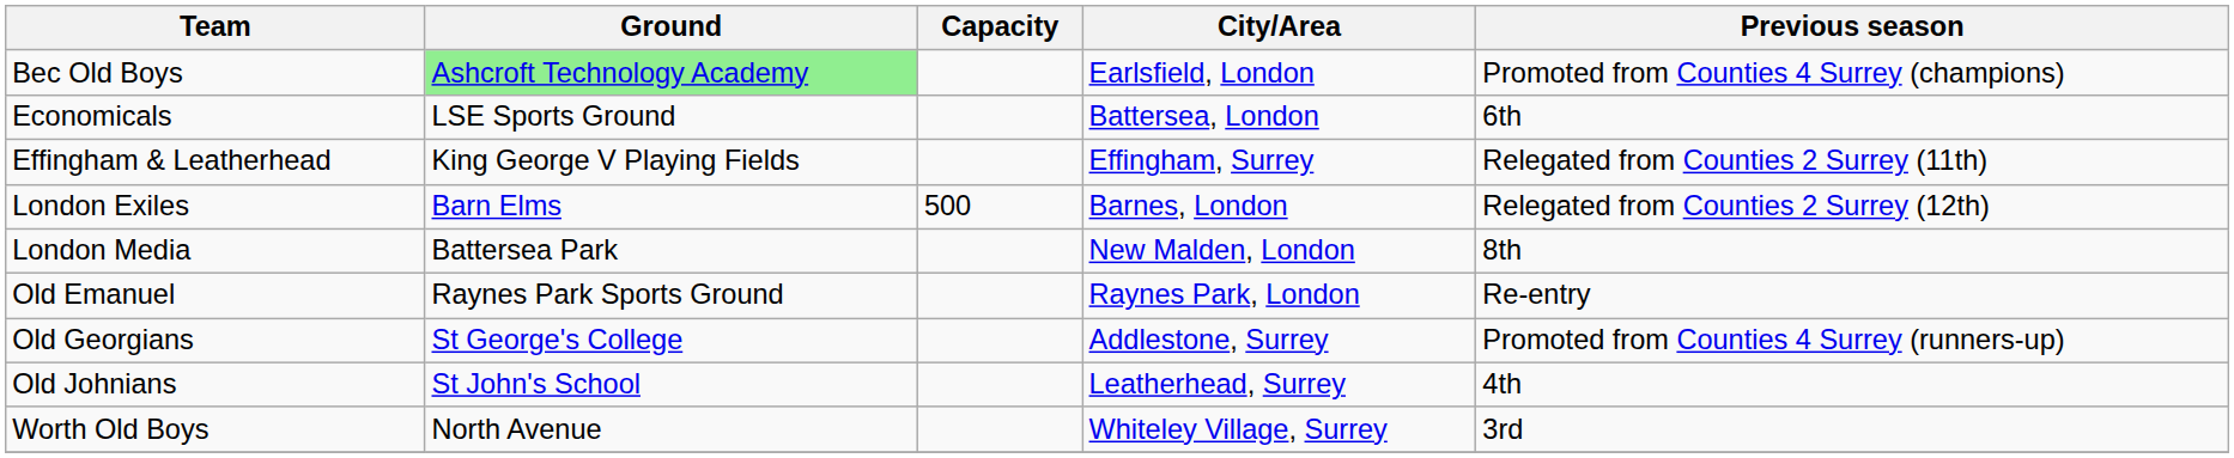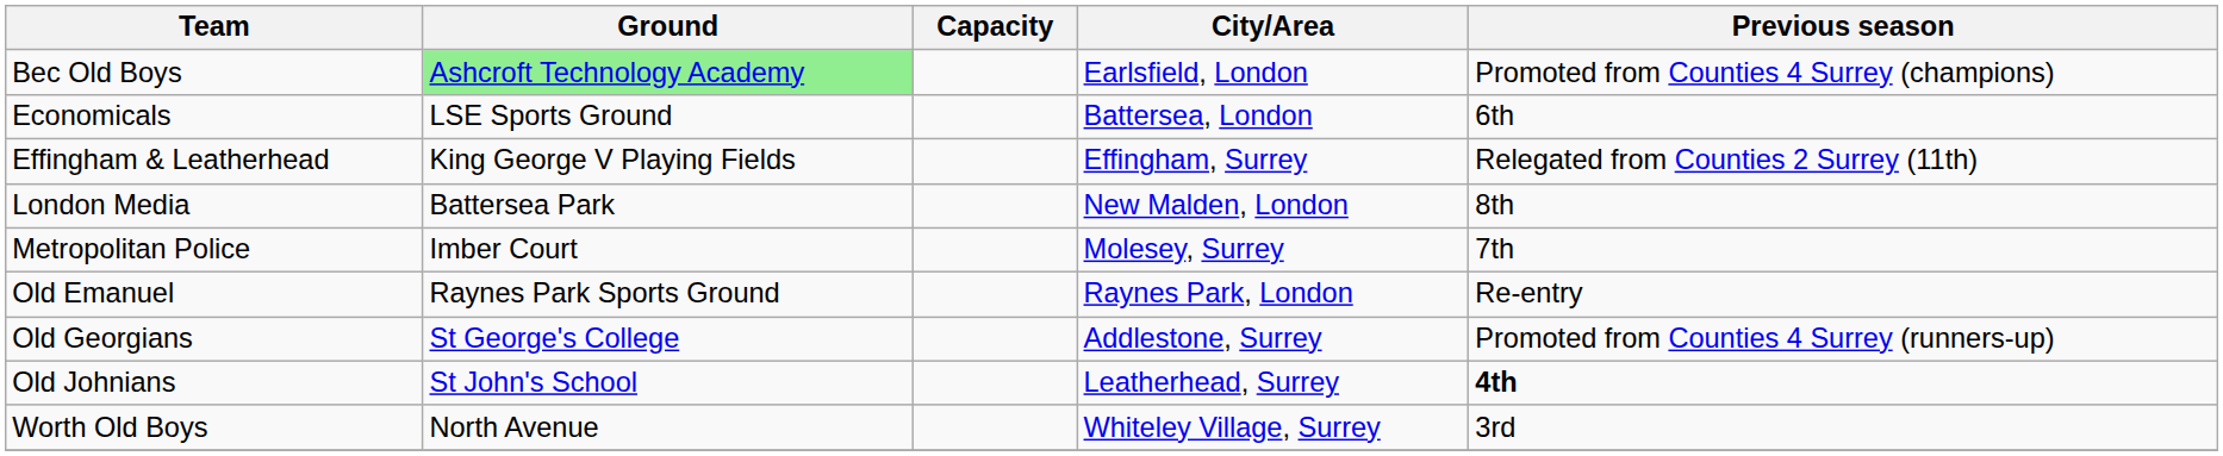- row: London Exiles | Barn Elms | 500 | Barnes, London | Relegated from Counties 2 Surrey (12th)
+ row: Metropolitan Police | Imber Court | Molesey, Surrey | 7th
Old Johnians | Previous season: normal -> bold
